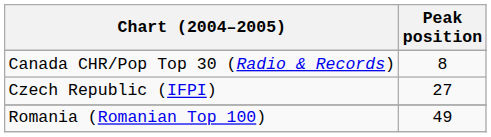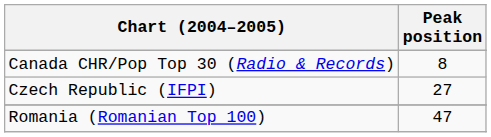Romania (Romanian Top 100) | Peak position: 49 -> 47
